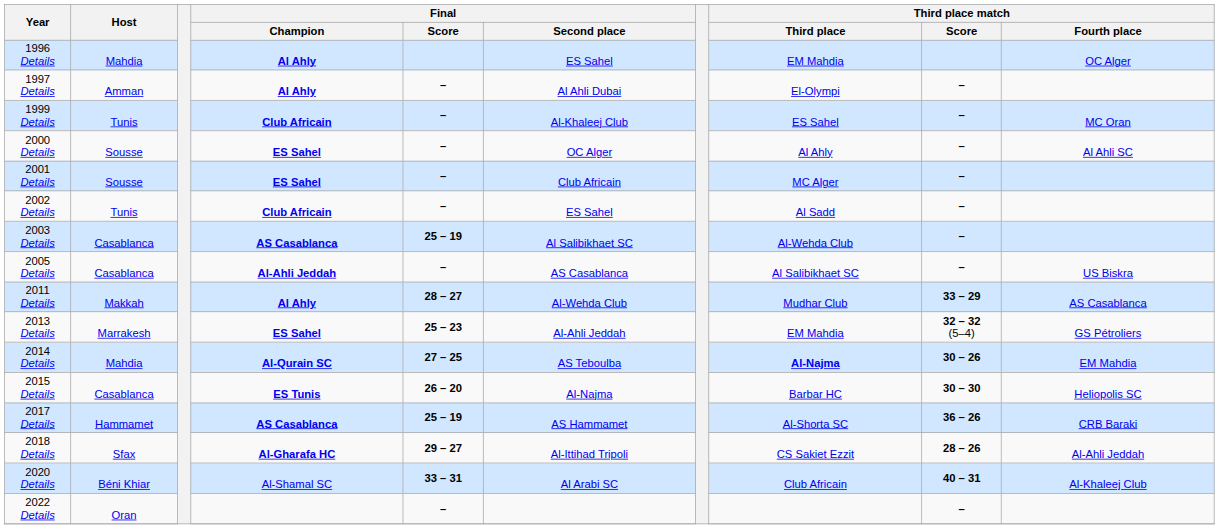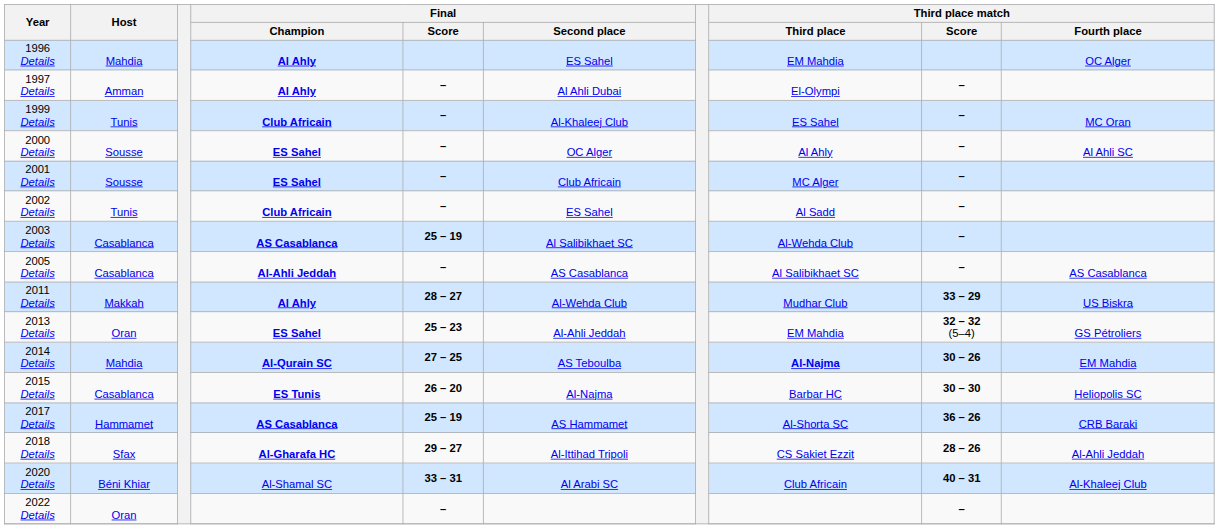2005 Details | Third place match / Fourth place: US Biskra -> AS Casablanca
2011 Details | Third place match / Fourth place: AS Casablanca -> US Biskra
2013 Details | Host: Marrakesh -> Oran
